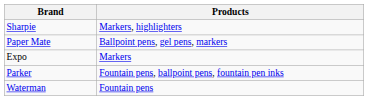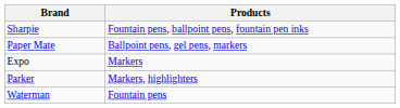Sharpie | Products: Markers, highlighters -> Fountain pens, ballpoint pens, fountain pen inks
Parker | Products: Fountain pens, ballpoint pens, fountain pen inks -> Markers, highlighters
